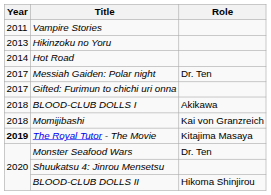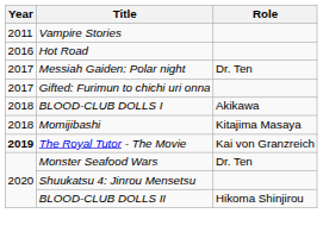- row: 2013 | Hikinzoku no Yoru
Hot Road | Year: 2014 -> 2016
Momijibashi | Role: Kai von Granzreich -> Kitajima Masaya
The Royal Tutor - The Movie | Role: Kitajima Masaya -> Kai von Granzreich
